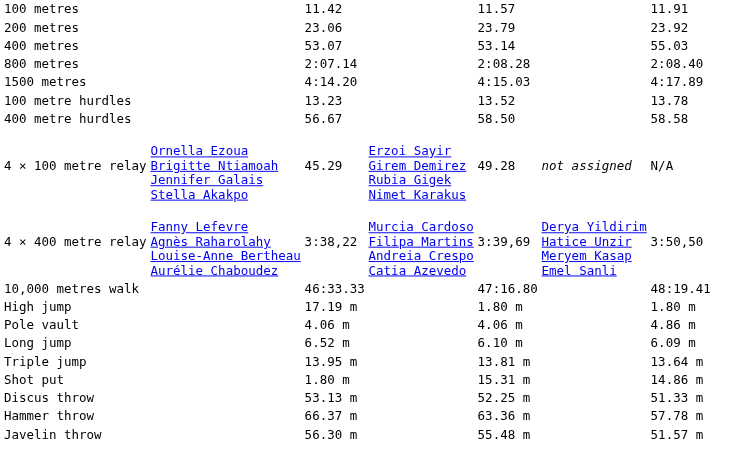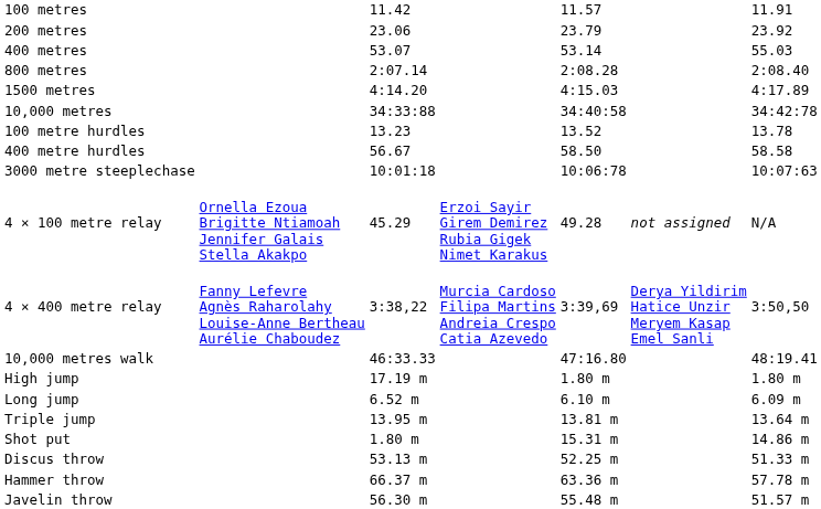+ row: 10,000 metres | 34:33:88 | 34:40:58 | 34:42:78
+ row: 3000 metre steeplechase | 10:01:18 | 10:06:78 | 10:07:63
- row: Pole vault | 4.06 m | 4.06 m | 4.86 m
